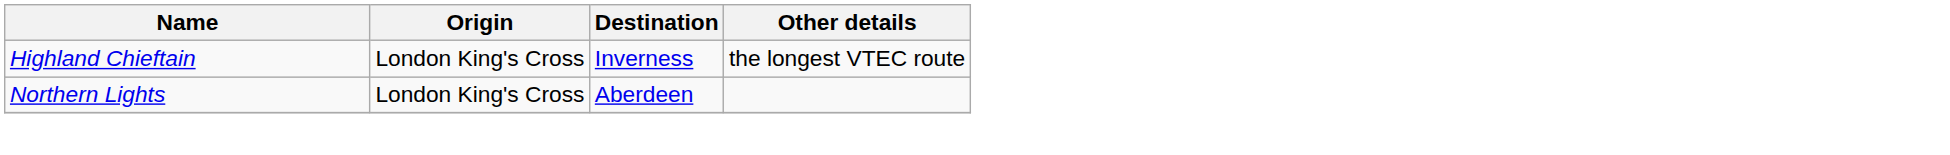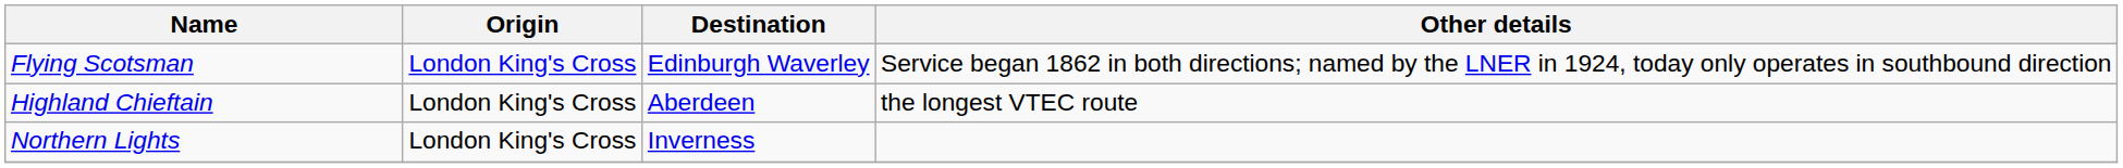+ row: Flying Scotsman | London King's Cross | Edinburgh Waverley | Service began 1862 in both directions; named by the LNER in 1924, today only operates in southbound direction
Highland Chieftain | Destination: Inverness -> Aberdeen
Northern Lights | Destination: Aberdeen -> Inverness
